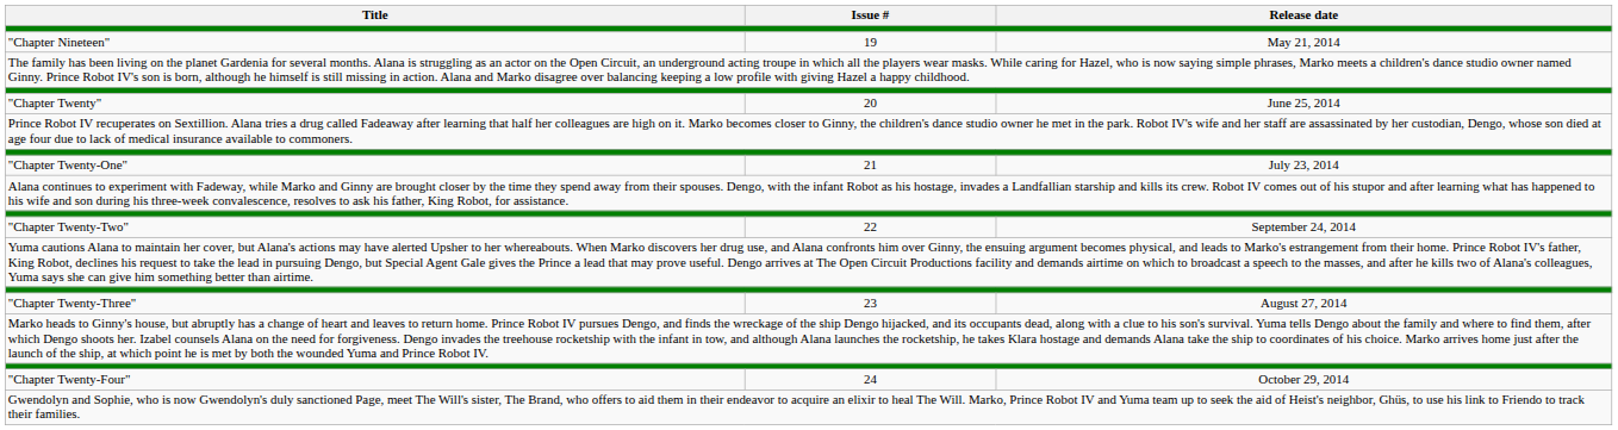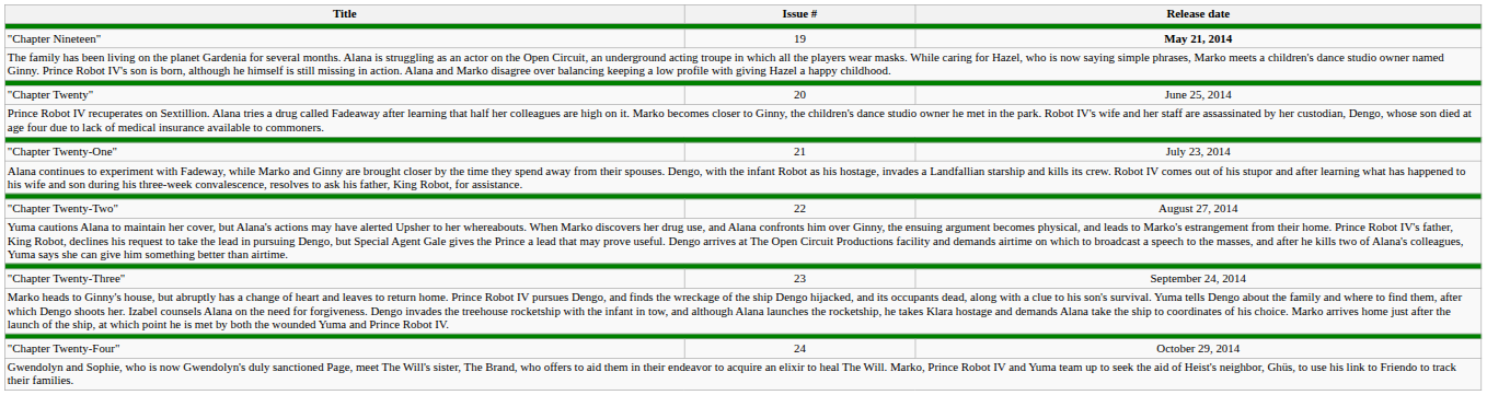"Chapter Nineteen" | Release date: normal -> bold
"Chapter Twenty-Two" | Release date: September 24, 2014 -> August 27, 2014
"Chapter Twenty-Three" | Release date: August 27, 2014 -> September 24, 2014
